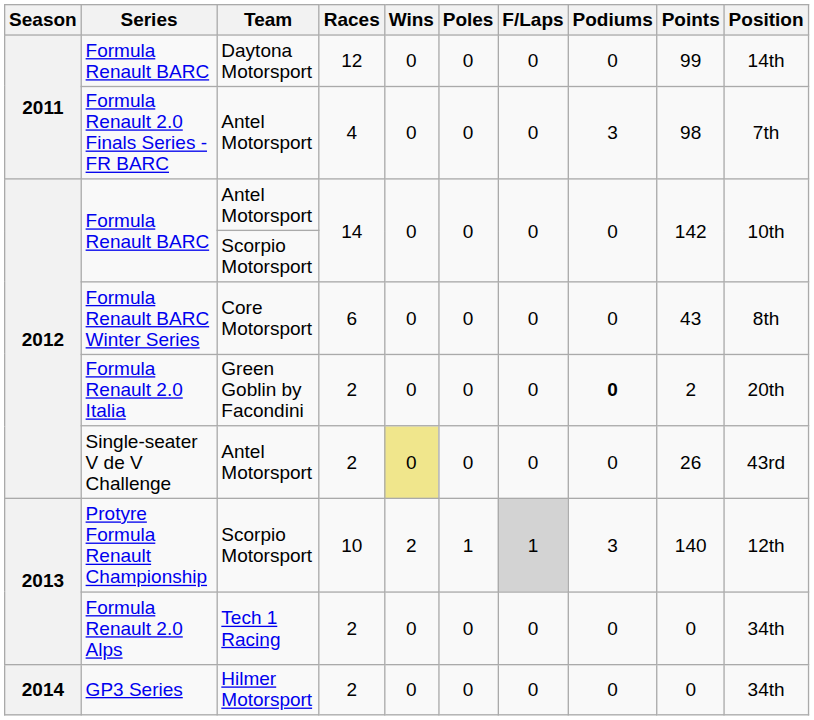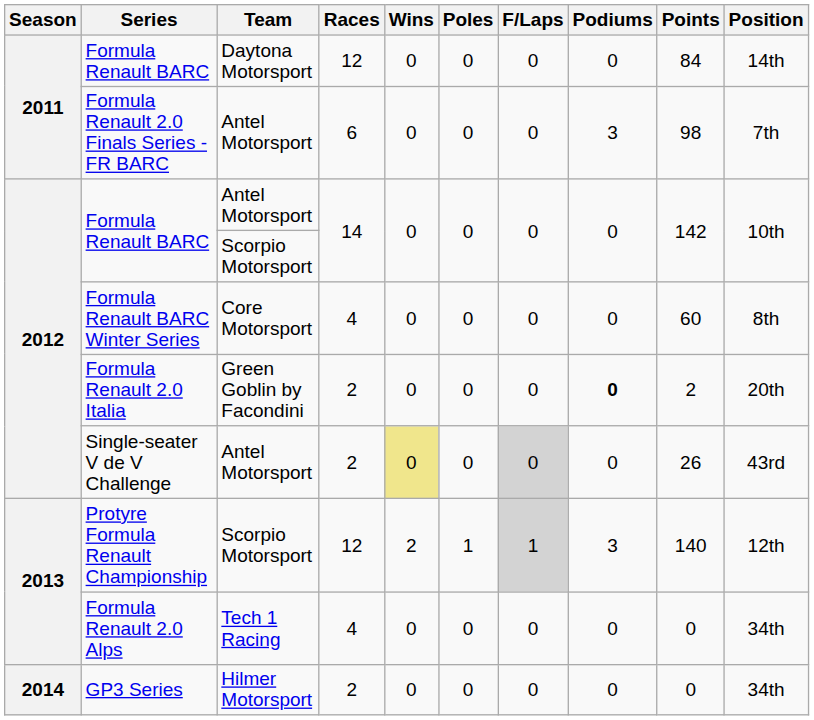Formula Renault BARC / Daytona Motorsport | Points: 99 -> 84
Formula Renault 2.0 Finals Series - FR BARC | Races: 4 -> 6
Formula Renault BARC Winter Series | Races: 6 -> 4
Formula Renault BARC Winter Series | Points: 43 -> 60
Single-seater V de V Challenge | F/Laps: no background -> lightgrey background
Protyre Formula Renault Championship | Races: 10 -> 12
Formula Renault 2.0 Alps | Races: 2 -> 4
